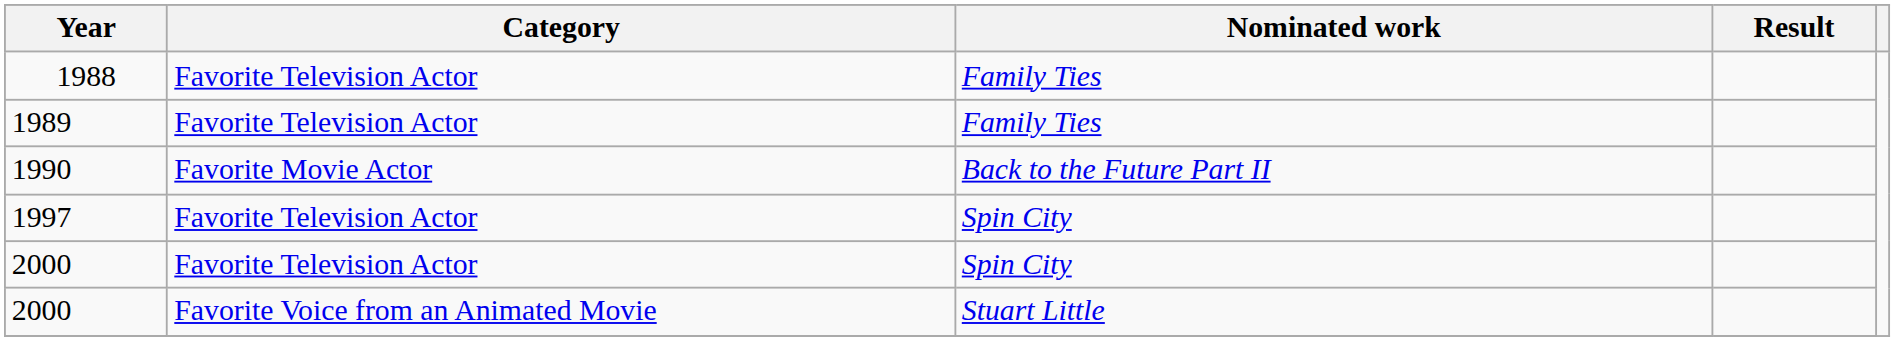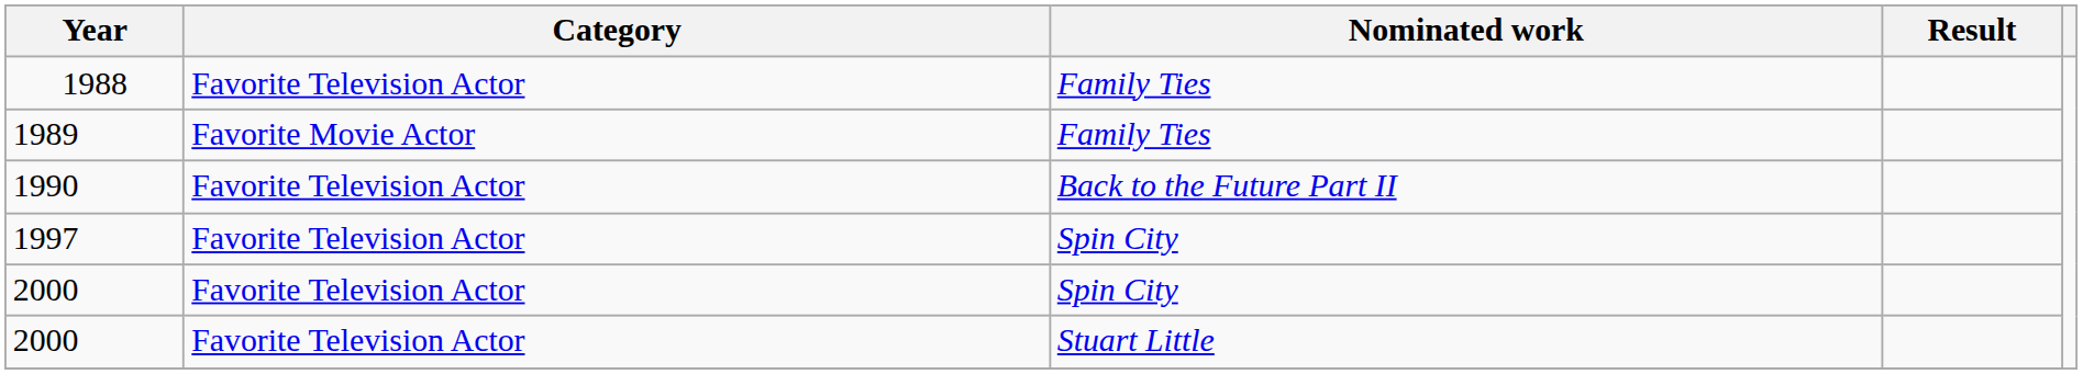1989 | Category: Favorite Television Actor -> Favorite Movie Actor
1990 | Category: Favorite Movie Actor -> Favorite Television Actor
2000 / Stuart Little | Category: Favorite Voice from an Animated Movie -> Favorite Television Actor
